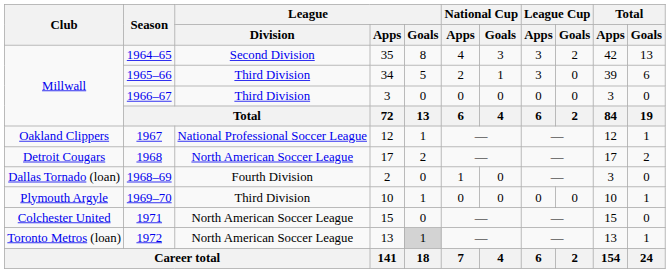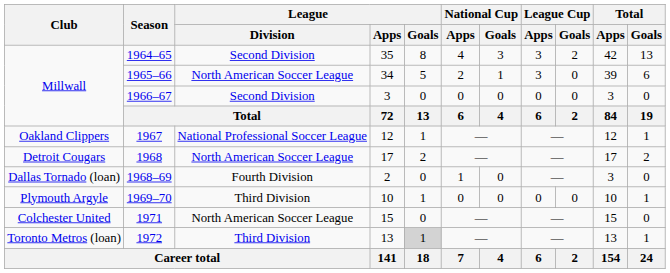1965–66 | League / Division: Third Division -> North American Soccer League
1966–67 | League / Division: Third Division -> Second Division
1972 | League / Division: North American Soccer League -> Third Division
